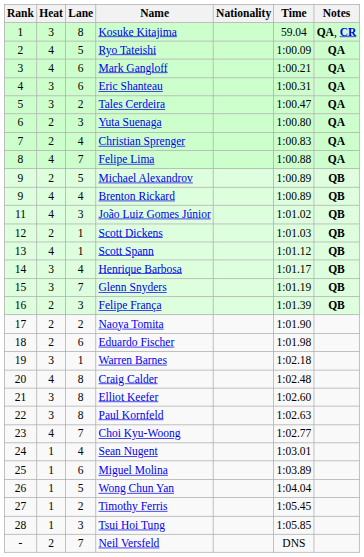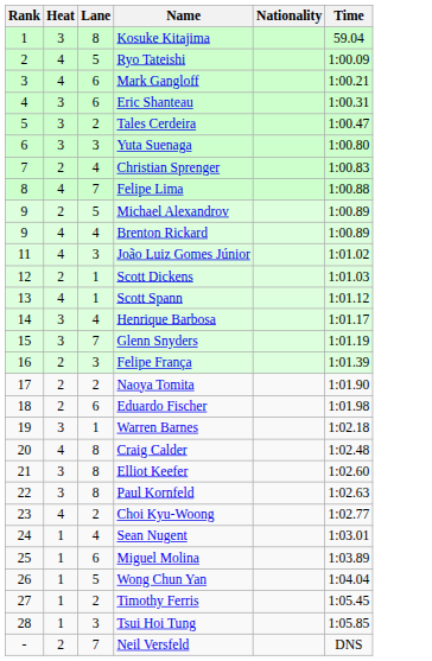- column: Notes | QA, CR | QA | QA | QA | QA | QA | QA | QA | QB | QB | QB | QB | QB | QB | QB | QB
Yuta Suenaga | Heat: 2 -> 3
Choi Kyu-Woong | Lane: 7 -> 2
